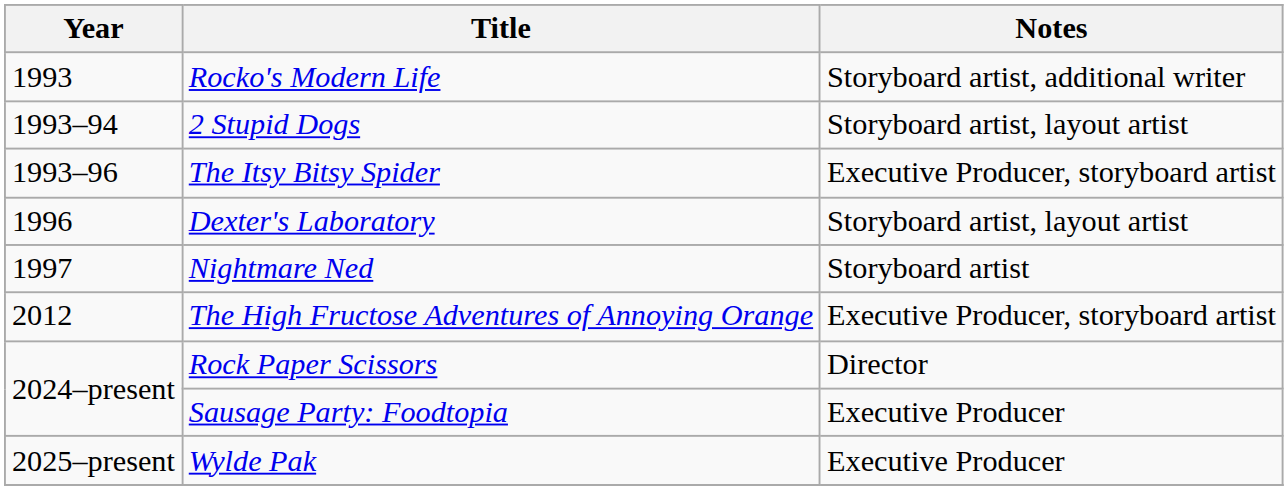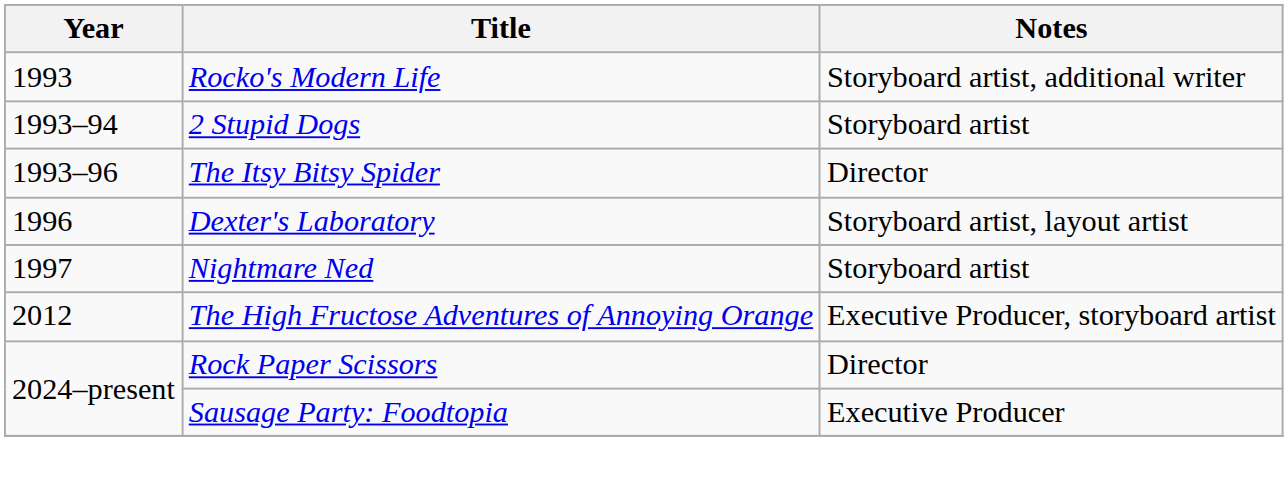2 Stupid Dogs | Notes: Storyboard artist, layout artist -> Storyboard artist
The Itsy Bitsy Spider | Notes: Executive Producer, storyboard artist -> Director
- row: 2025–present | Wylde Pak | Executive Producer
